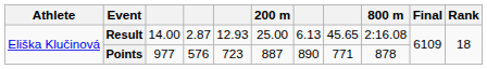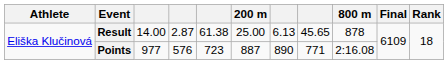Result | column 5: 12.93 -> 61.38
Result | 800 m: 2:16.08 -> 878
Points | 800 m: 878 -> 2:16.08
